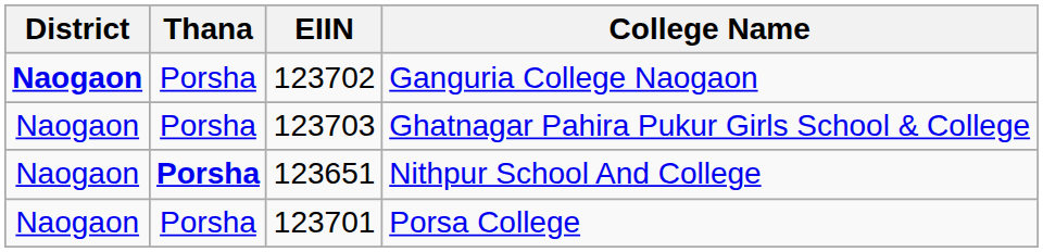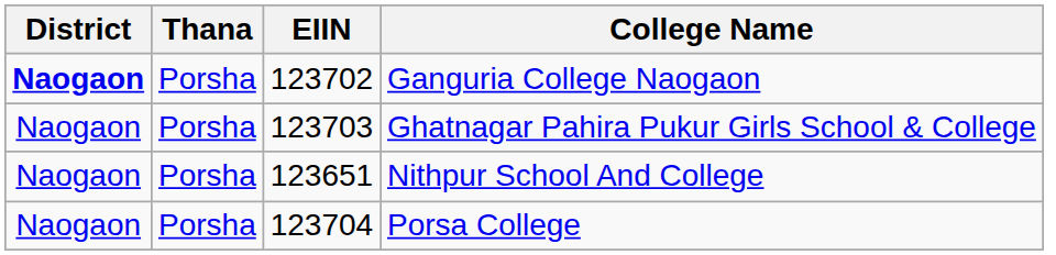Nithpur School And College | Thana: bold -> normal
Porsa College | EIIN: 123701 -> 123704
